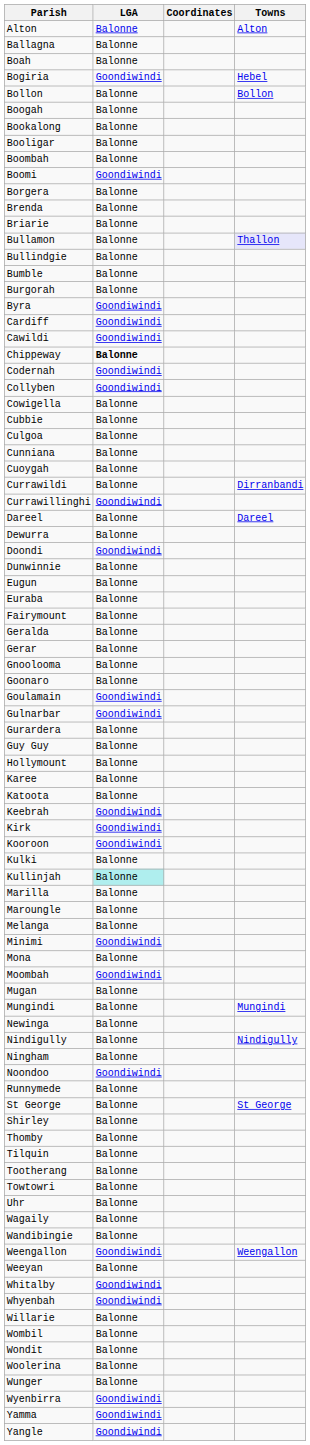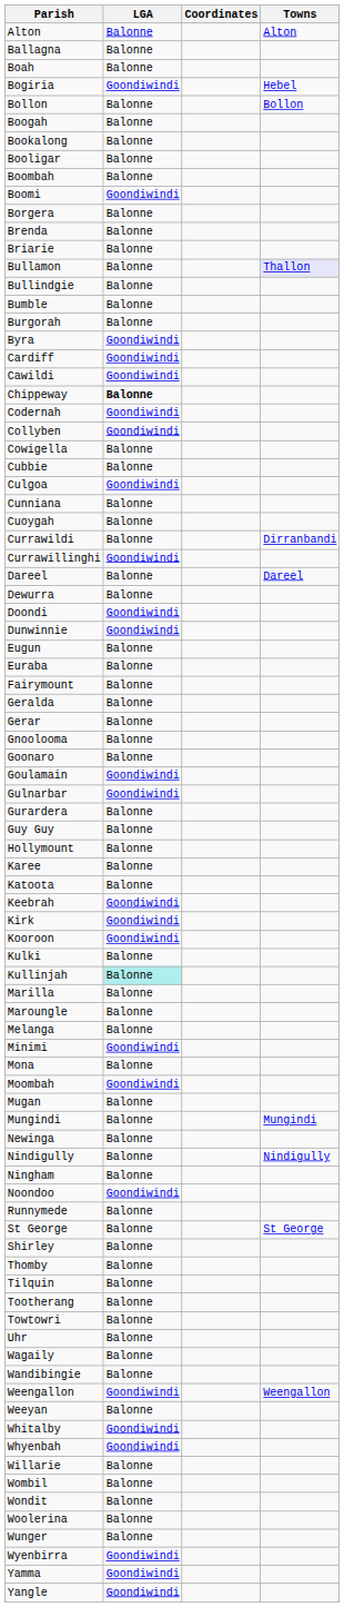Culgoa | LGA: Balonne -> Goondiwindi
Dunwinnie | LGA: Balonne -> Goondiwindi
